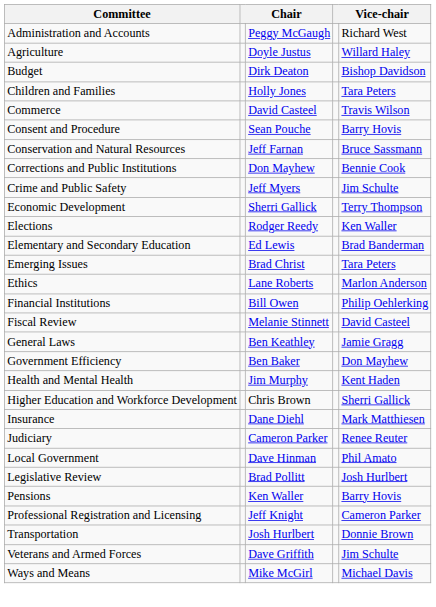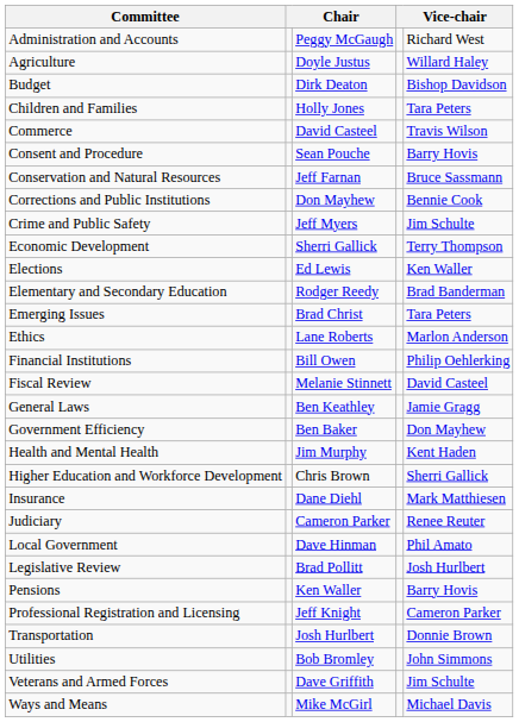Elections | column 3: Rodger Reedy -> Ed Lewis
Elementary and Secondary Education | column 3: Ed Lewis -> Rodger Reedy
+ row: Utilities | Bob Bromley | John Simmons
